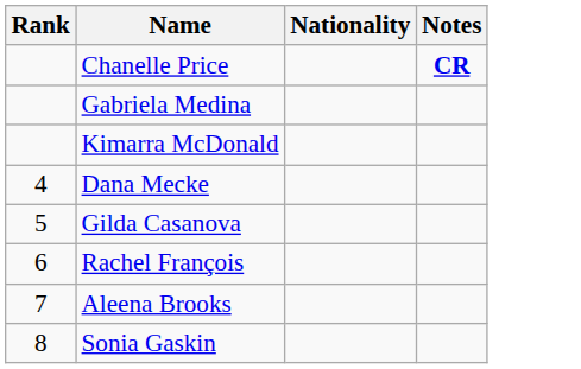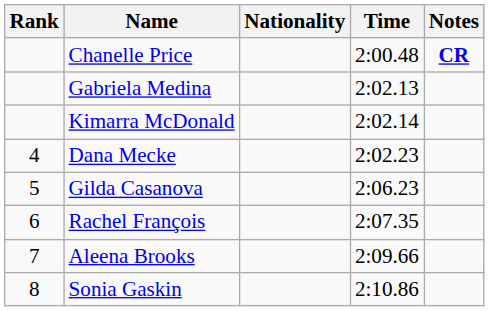+ column: Time | 2:00.48 | 2:02.13 | 2:02.14 | 2:02.23 | 2:06.23 | 2:07.35 | 2:09.66 | 2:10.86
